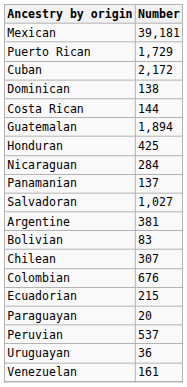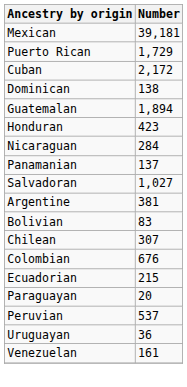- row: Costa Rican | 144
Honduran | Number: 425 -> 423
